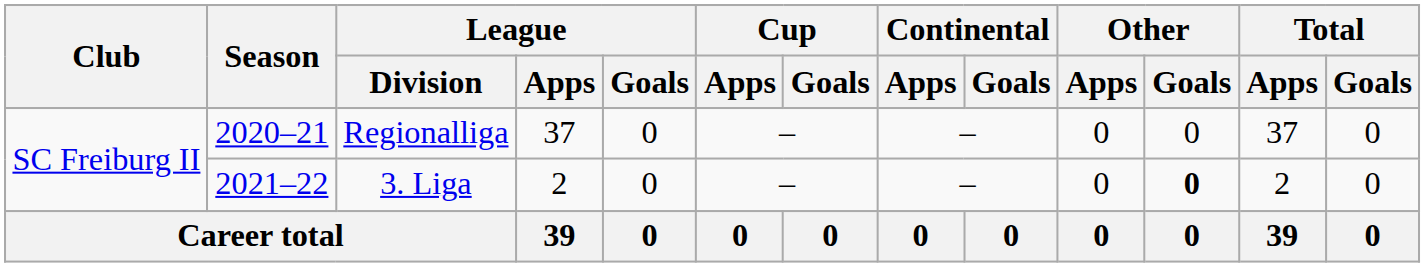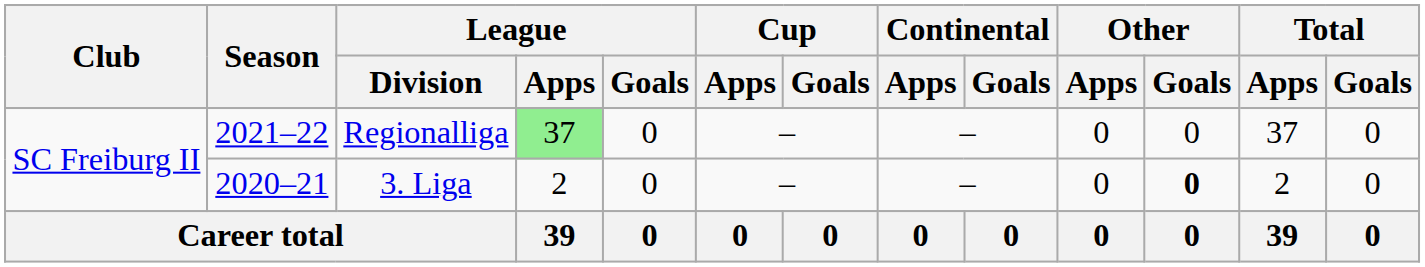Regionalliga | Season: 2020–21 -> 2021–22
Regionalliga | League / Apps: no background -> lightgreen background
3. Liga | Season: 2021–22 -> 2020–21
